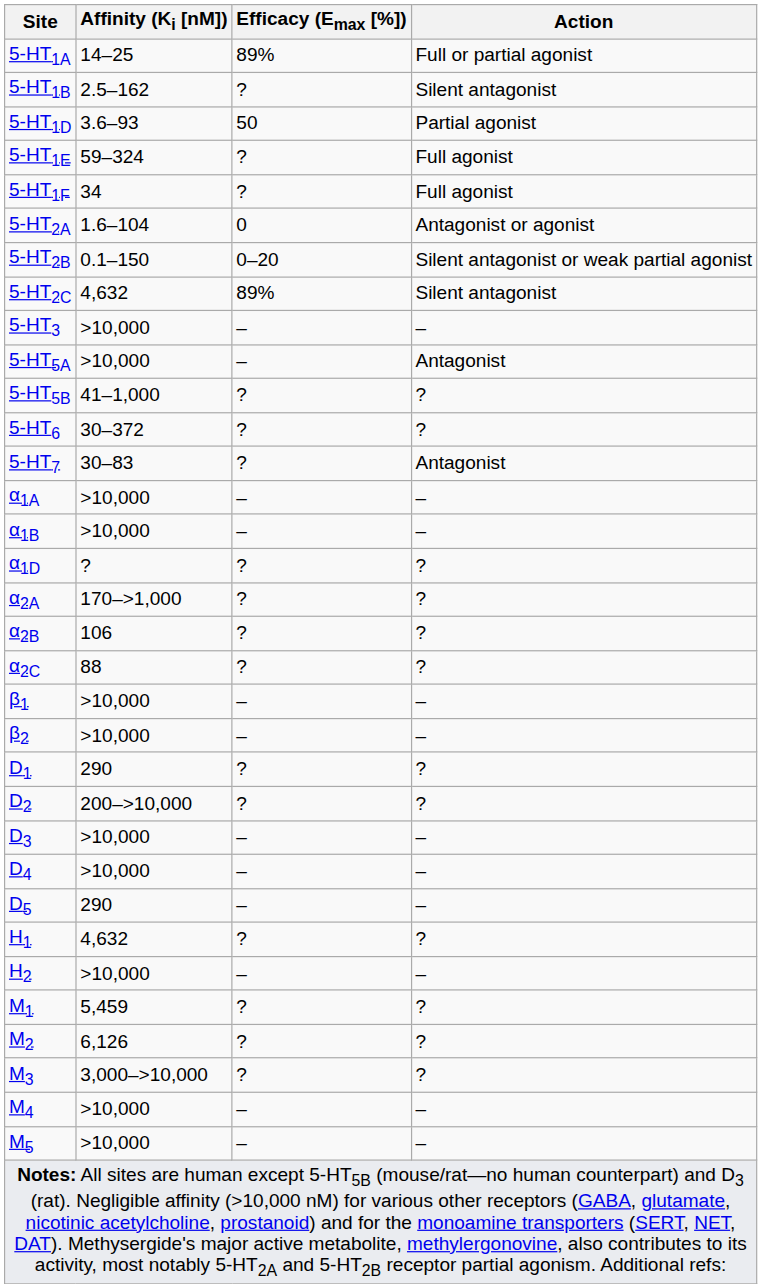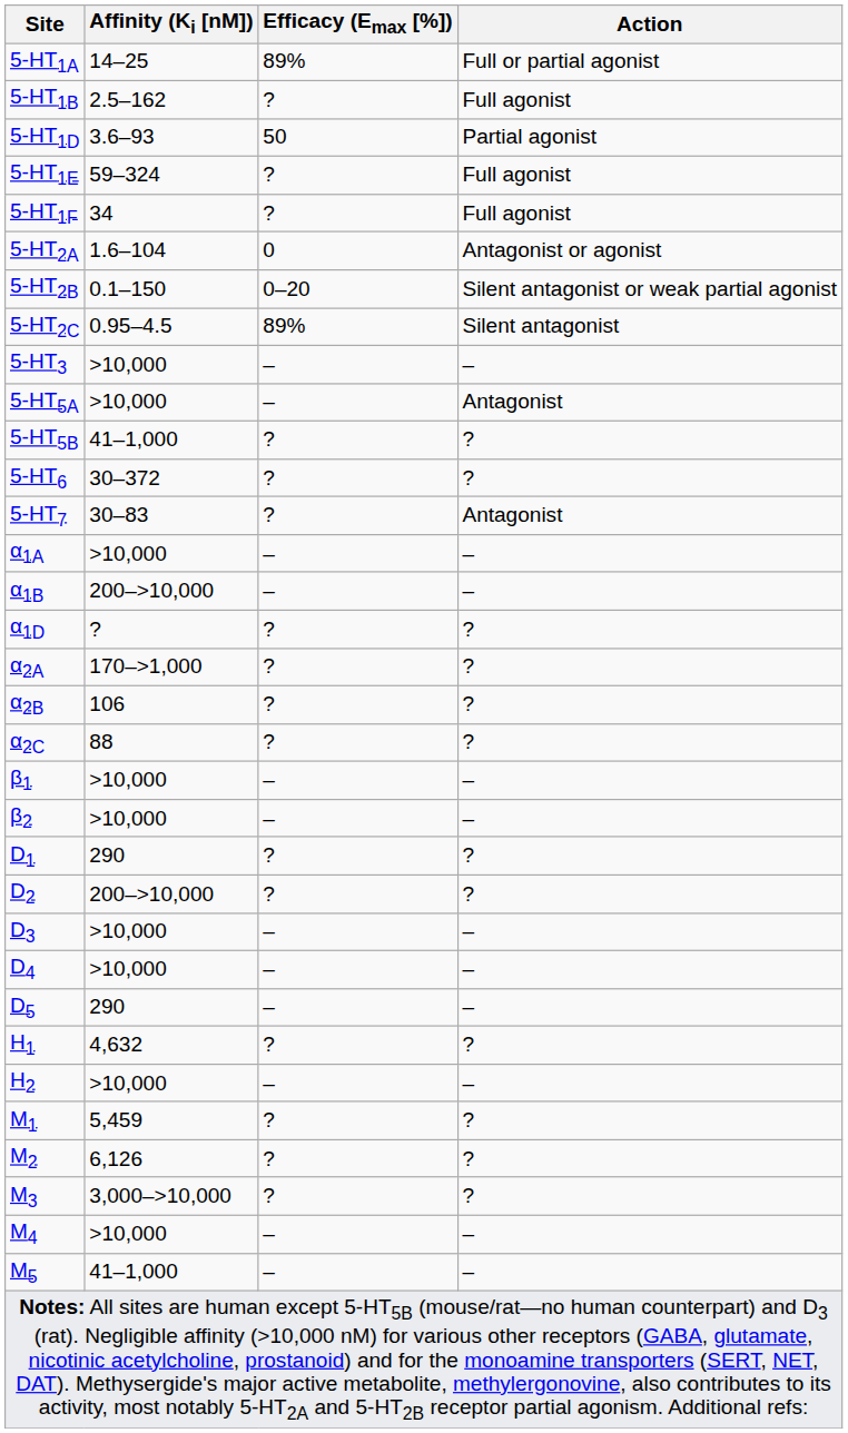5-HT1B | Action: Silent antagonist -> Full agonist
5-HT2C | Affinity (Ki [nM]): 4,632 -> 0.95–4.5
α1B | Affinity (Ki [nM]): >10,000 -> 200–>10,000
M5 | Affinity (Ki [nM]): >10,000 -> 41–1,000
